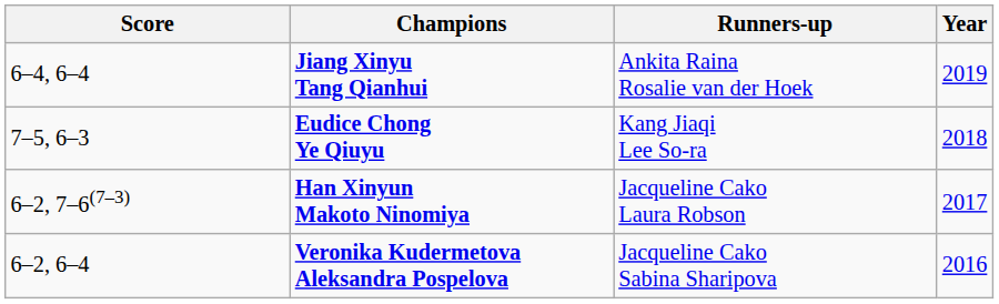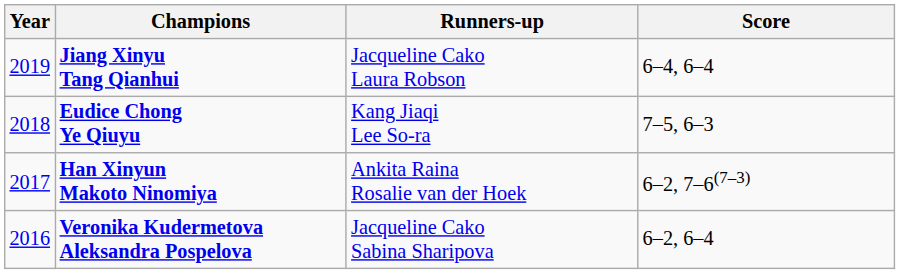columns swapped: Year <-> Score
Jiang Xinyu Tang Qianhui | Runners-up: Ankita Raina Rosalie van der Hoek -> Jacqueline Cako Laura Robson
Han Xinyun Makoto Ninomiya | Runners-up: Jacqueline Cako Laura Robson -> Ankita Raina Rosalie van der Hoek
